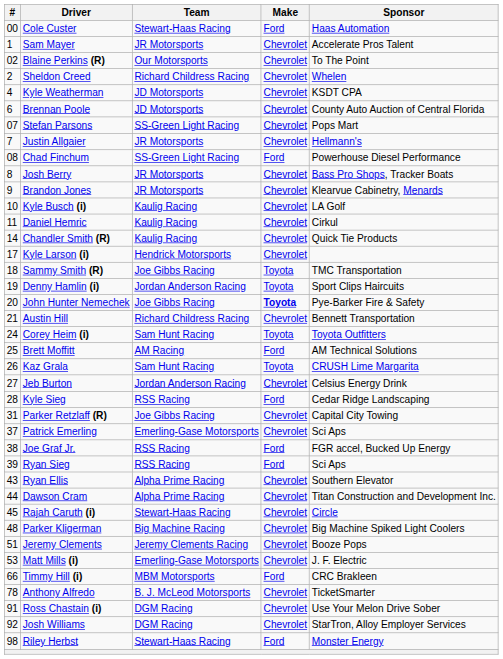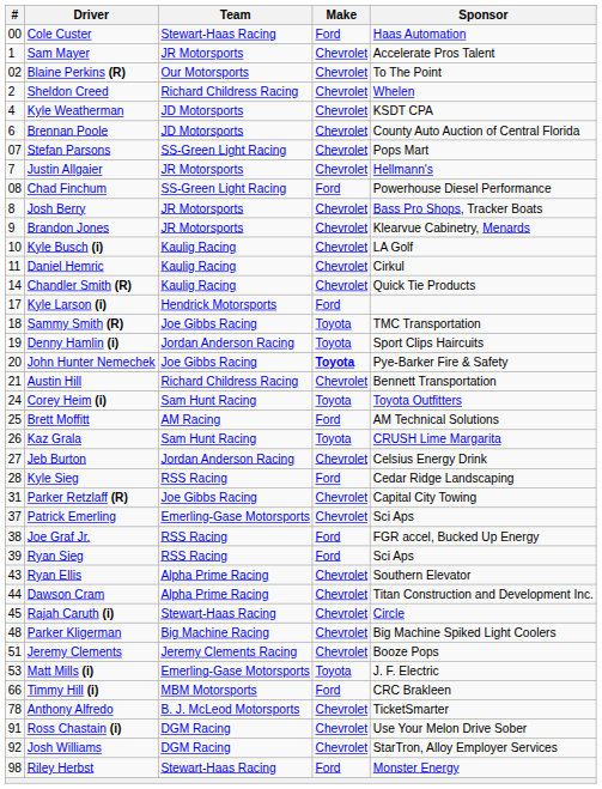Kyle Larson (i) | Make: Chevrolet -> Ford
Matt Mills (i) | Make: Chevrolet -> Toyota
